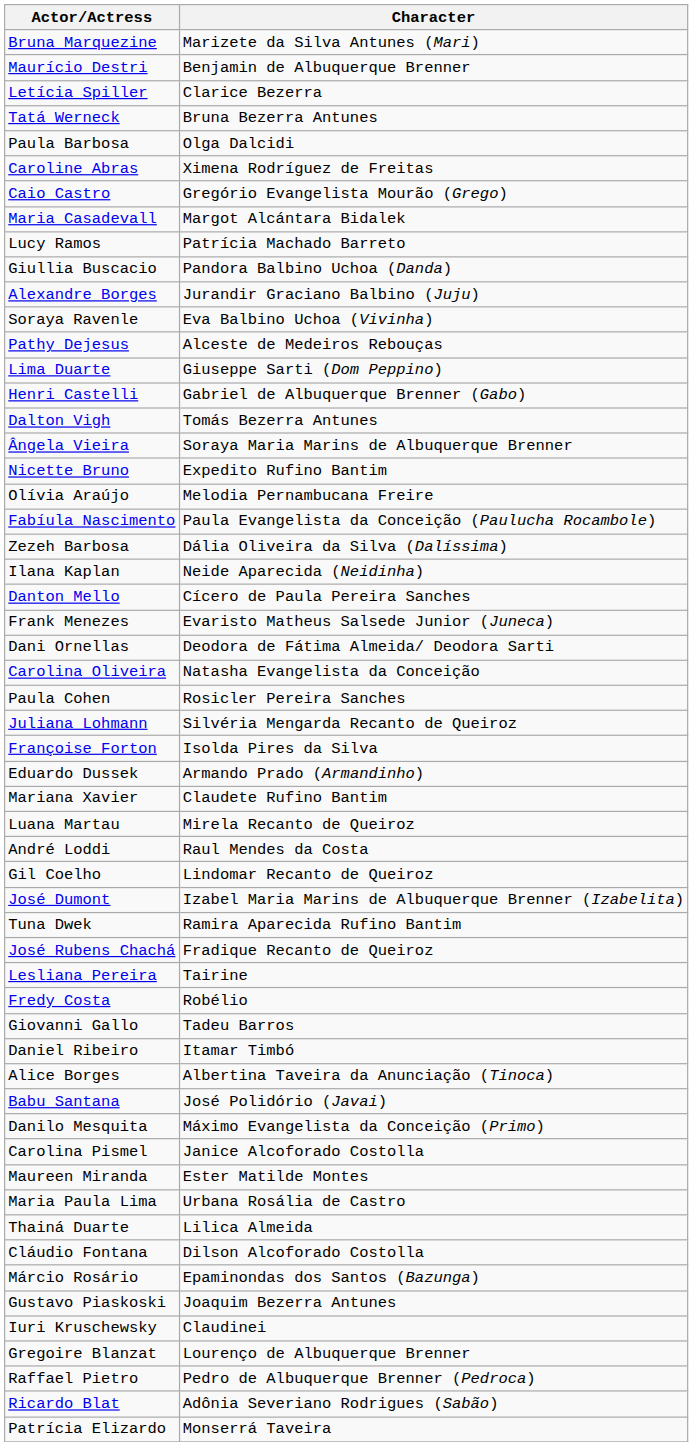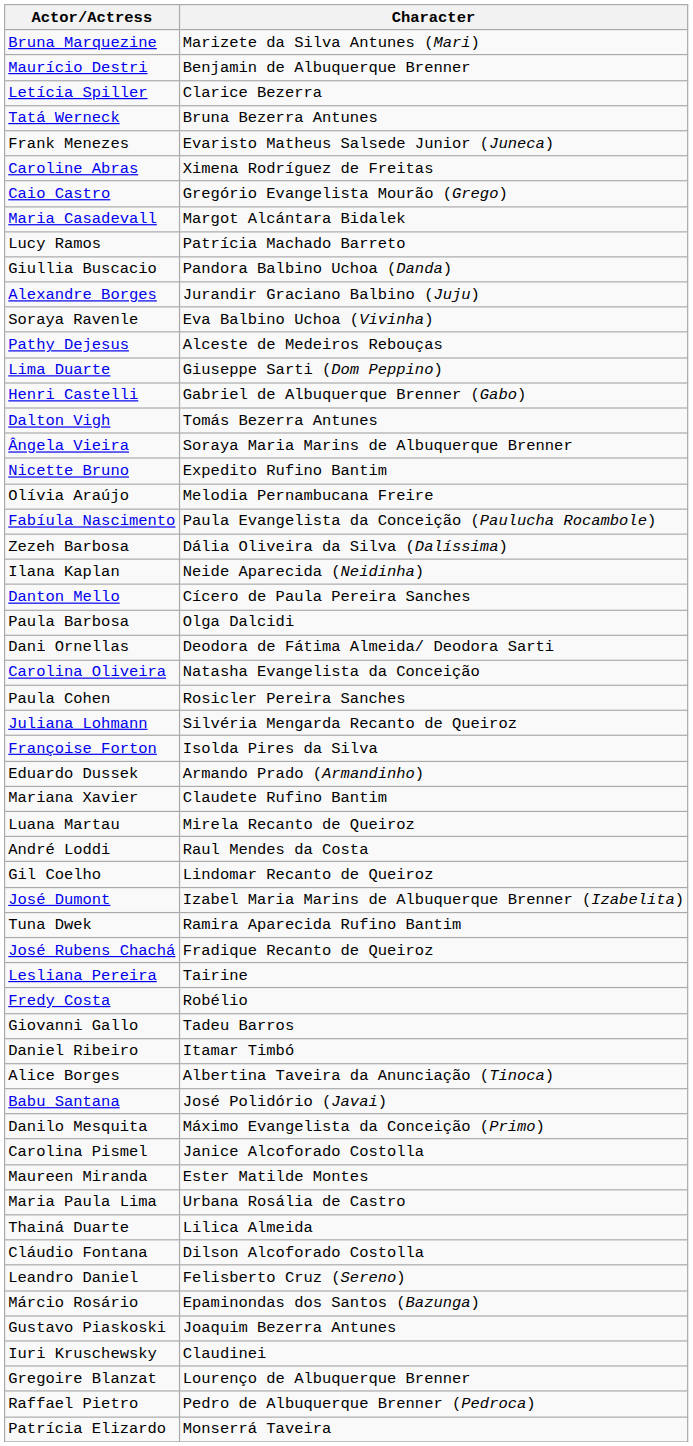rows swapped: Frank Menezes <-> Paula Barbosa
+ row: Leandro Daniel | Felisberto Cruz (Sereno)
- row: Ricardo Blat | Adônia Severiano Rodrigues (Sabão)
